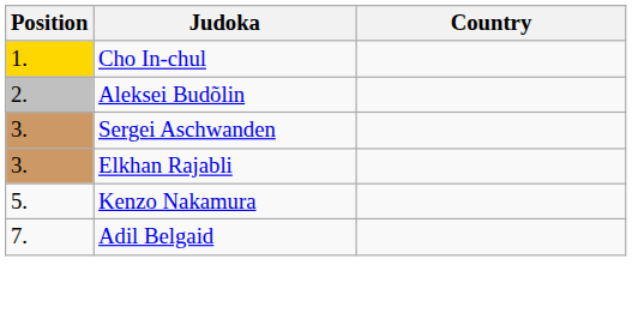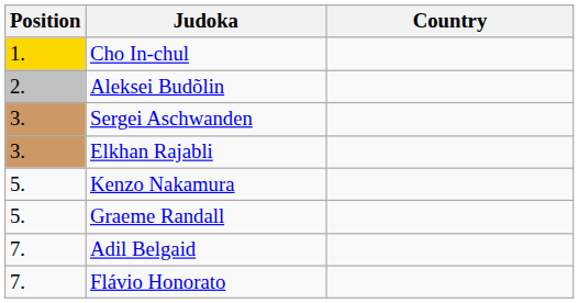+ row: 5. | Graeme Randall
+ row: 7. | Flávio Honorato
